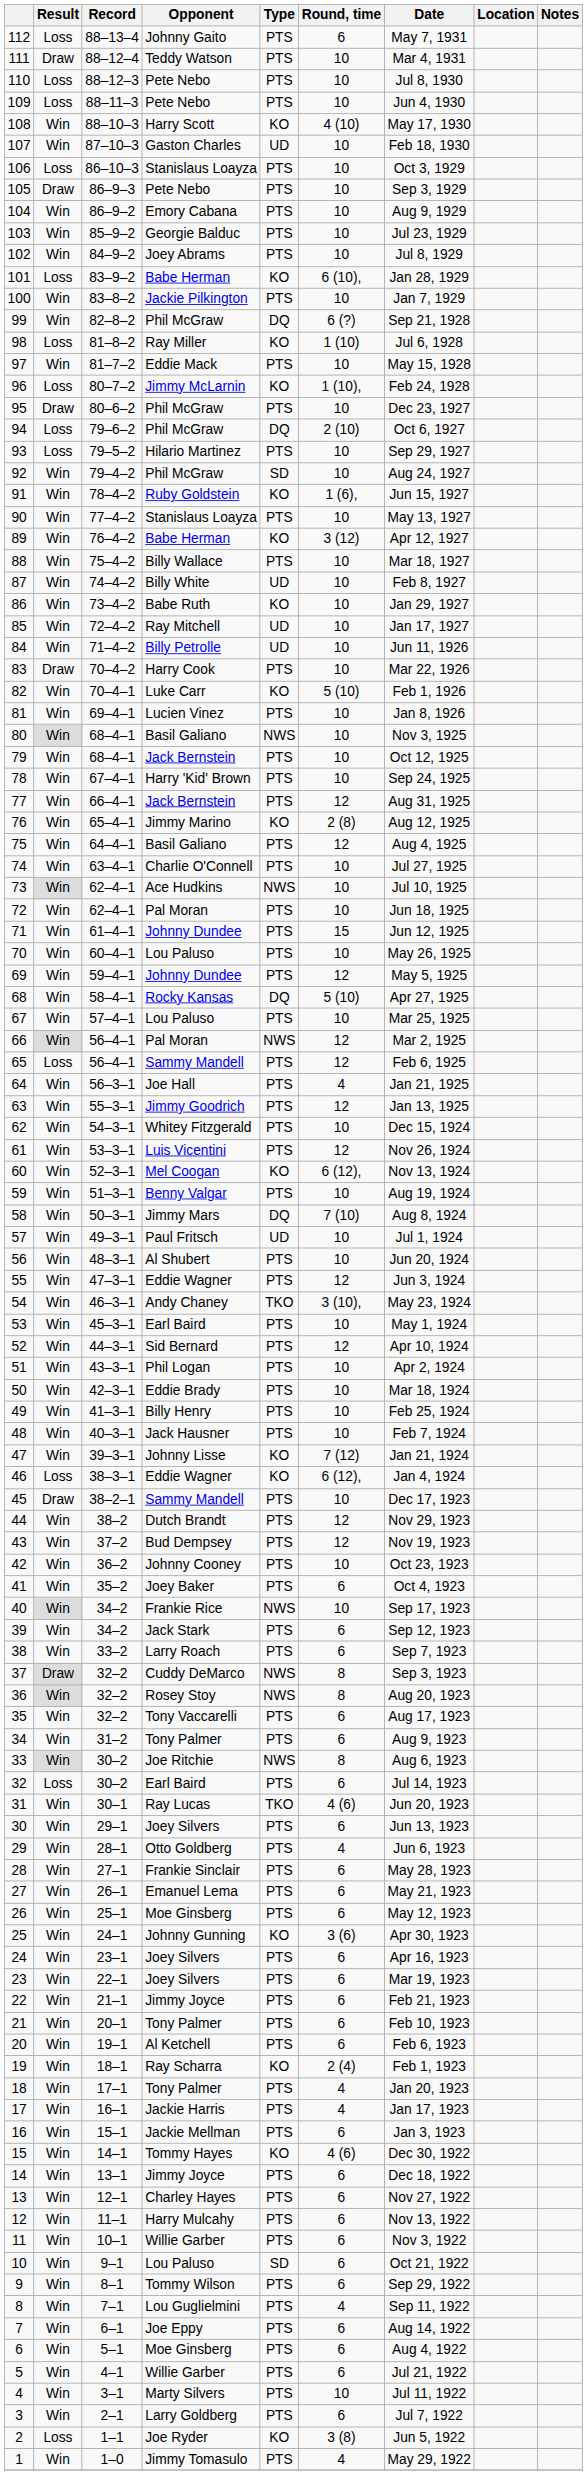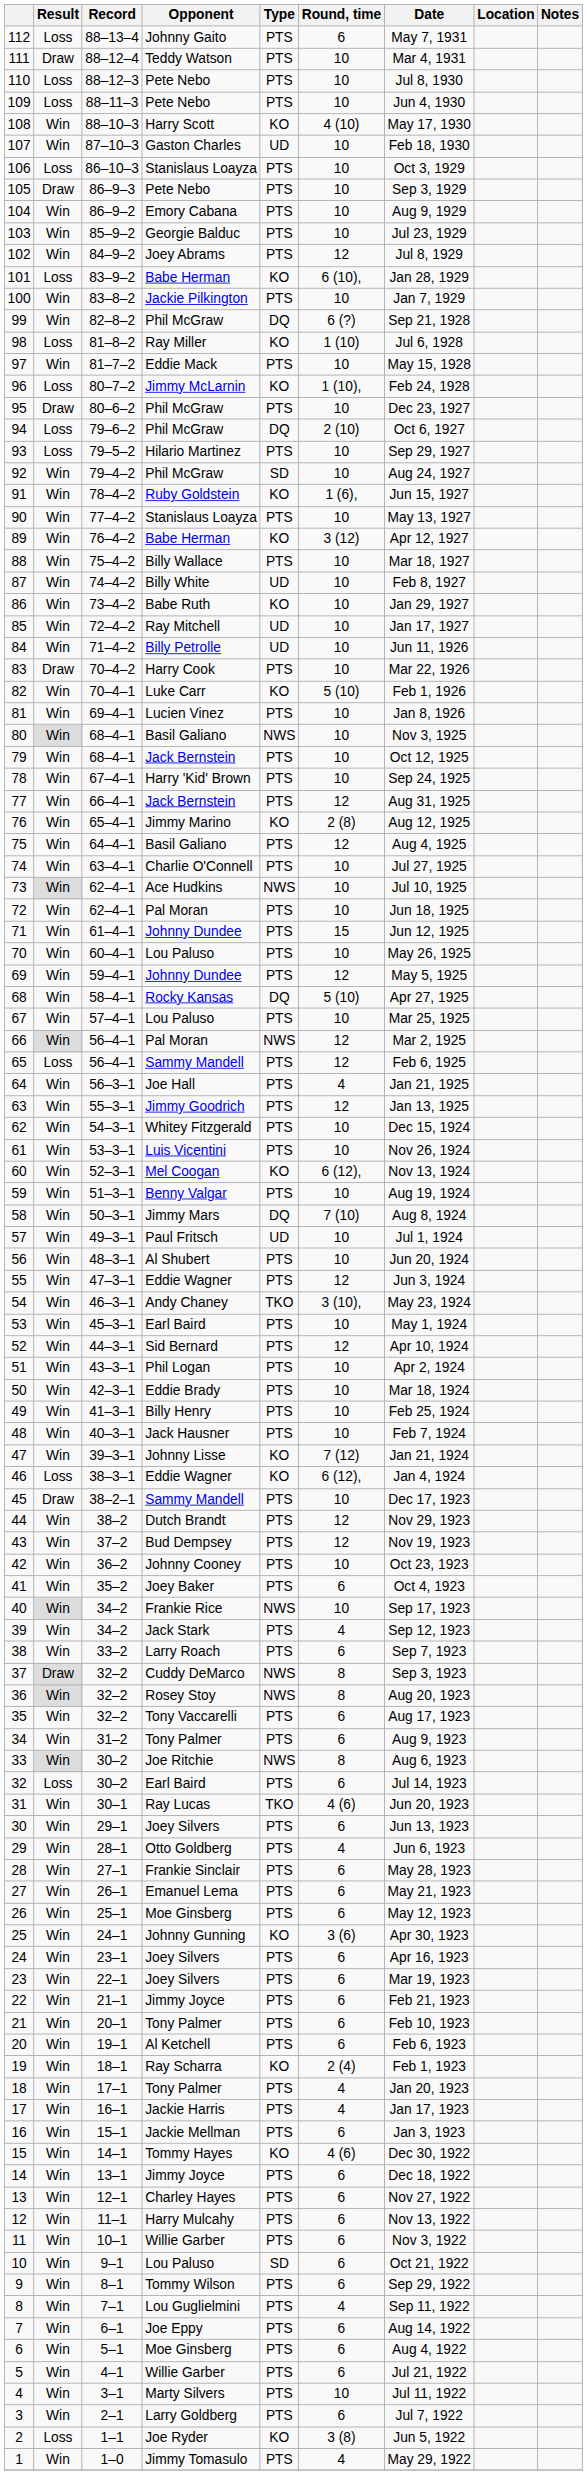102 | Round, time: 10 -> 12
61 | Round, time: 12 -> 10
39 | Round, time: 6 -> 4
